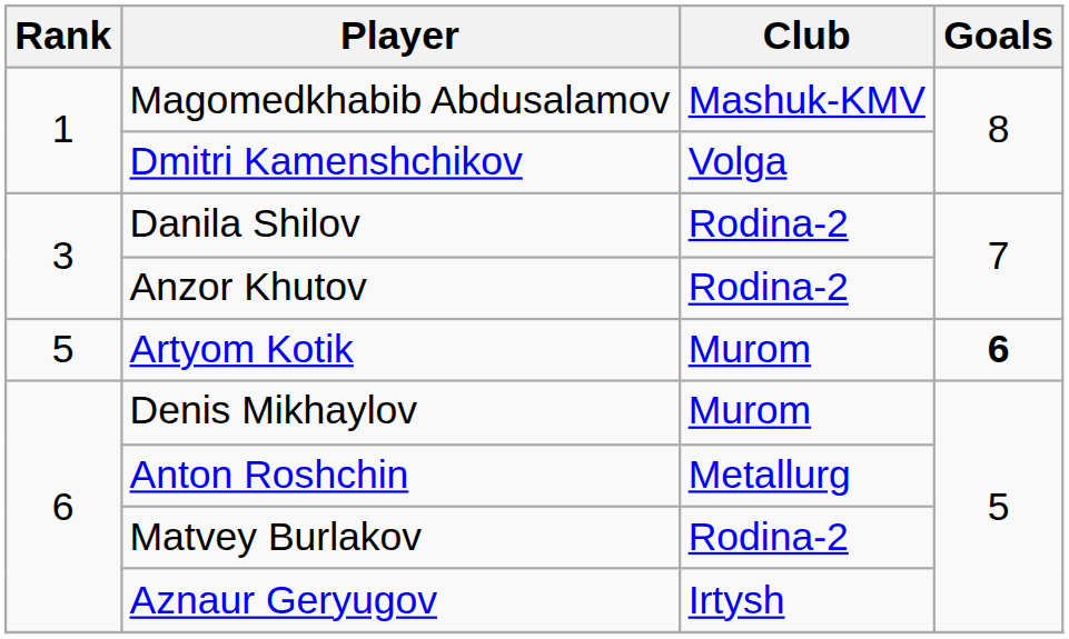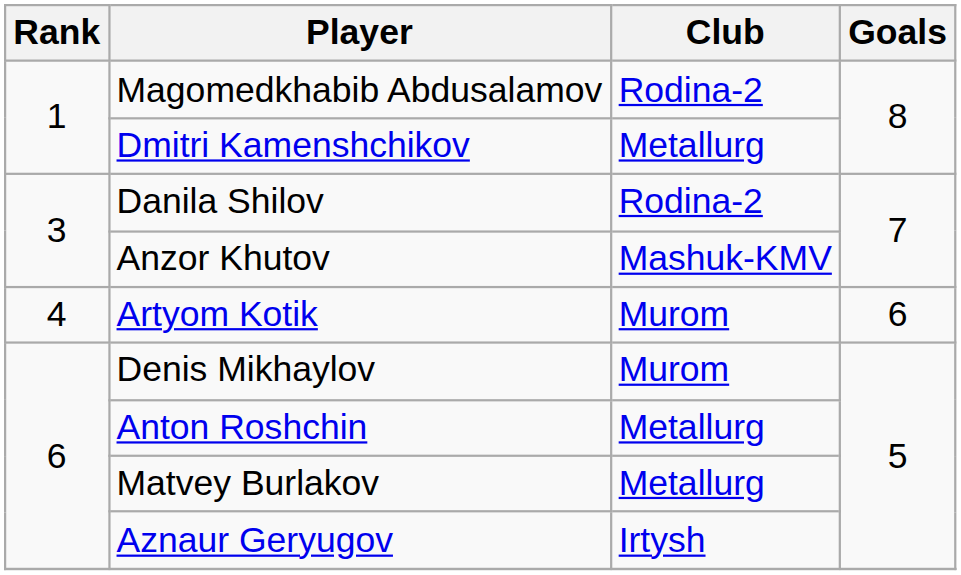Magomedkhabib Abdusalamov | Club: Mashuk-KMV -> Rodina-2
Dmitri Kamenshchikov | Club: Volga -> Metallurg
Anzor Khutov | Club: Rodina-2 -> Mashuk-KMV
Artyom Kotik | Rank: 5 -> 4
Artyom Kotik | Goals: bold -> normal
Matvey Burlakov | Club: Rodina-2 -> Metallurg
